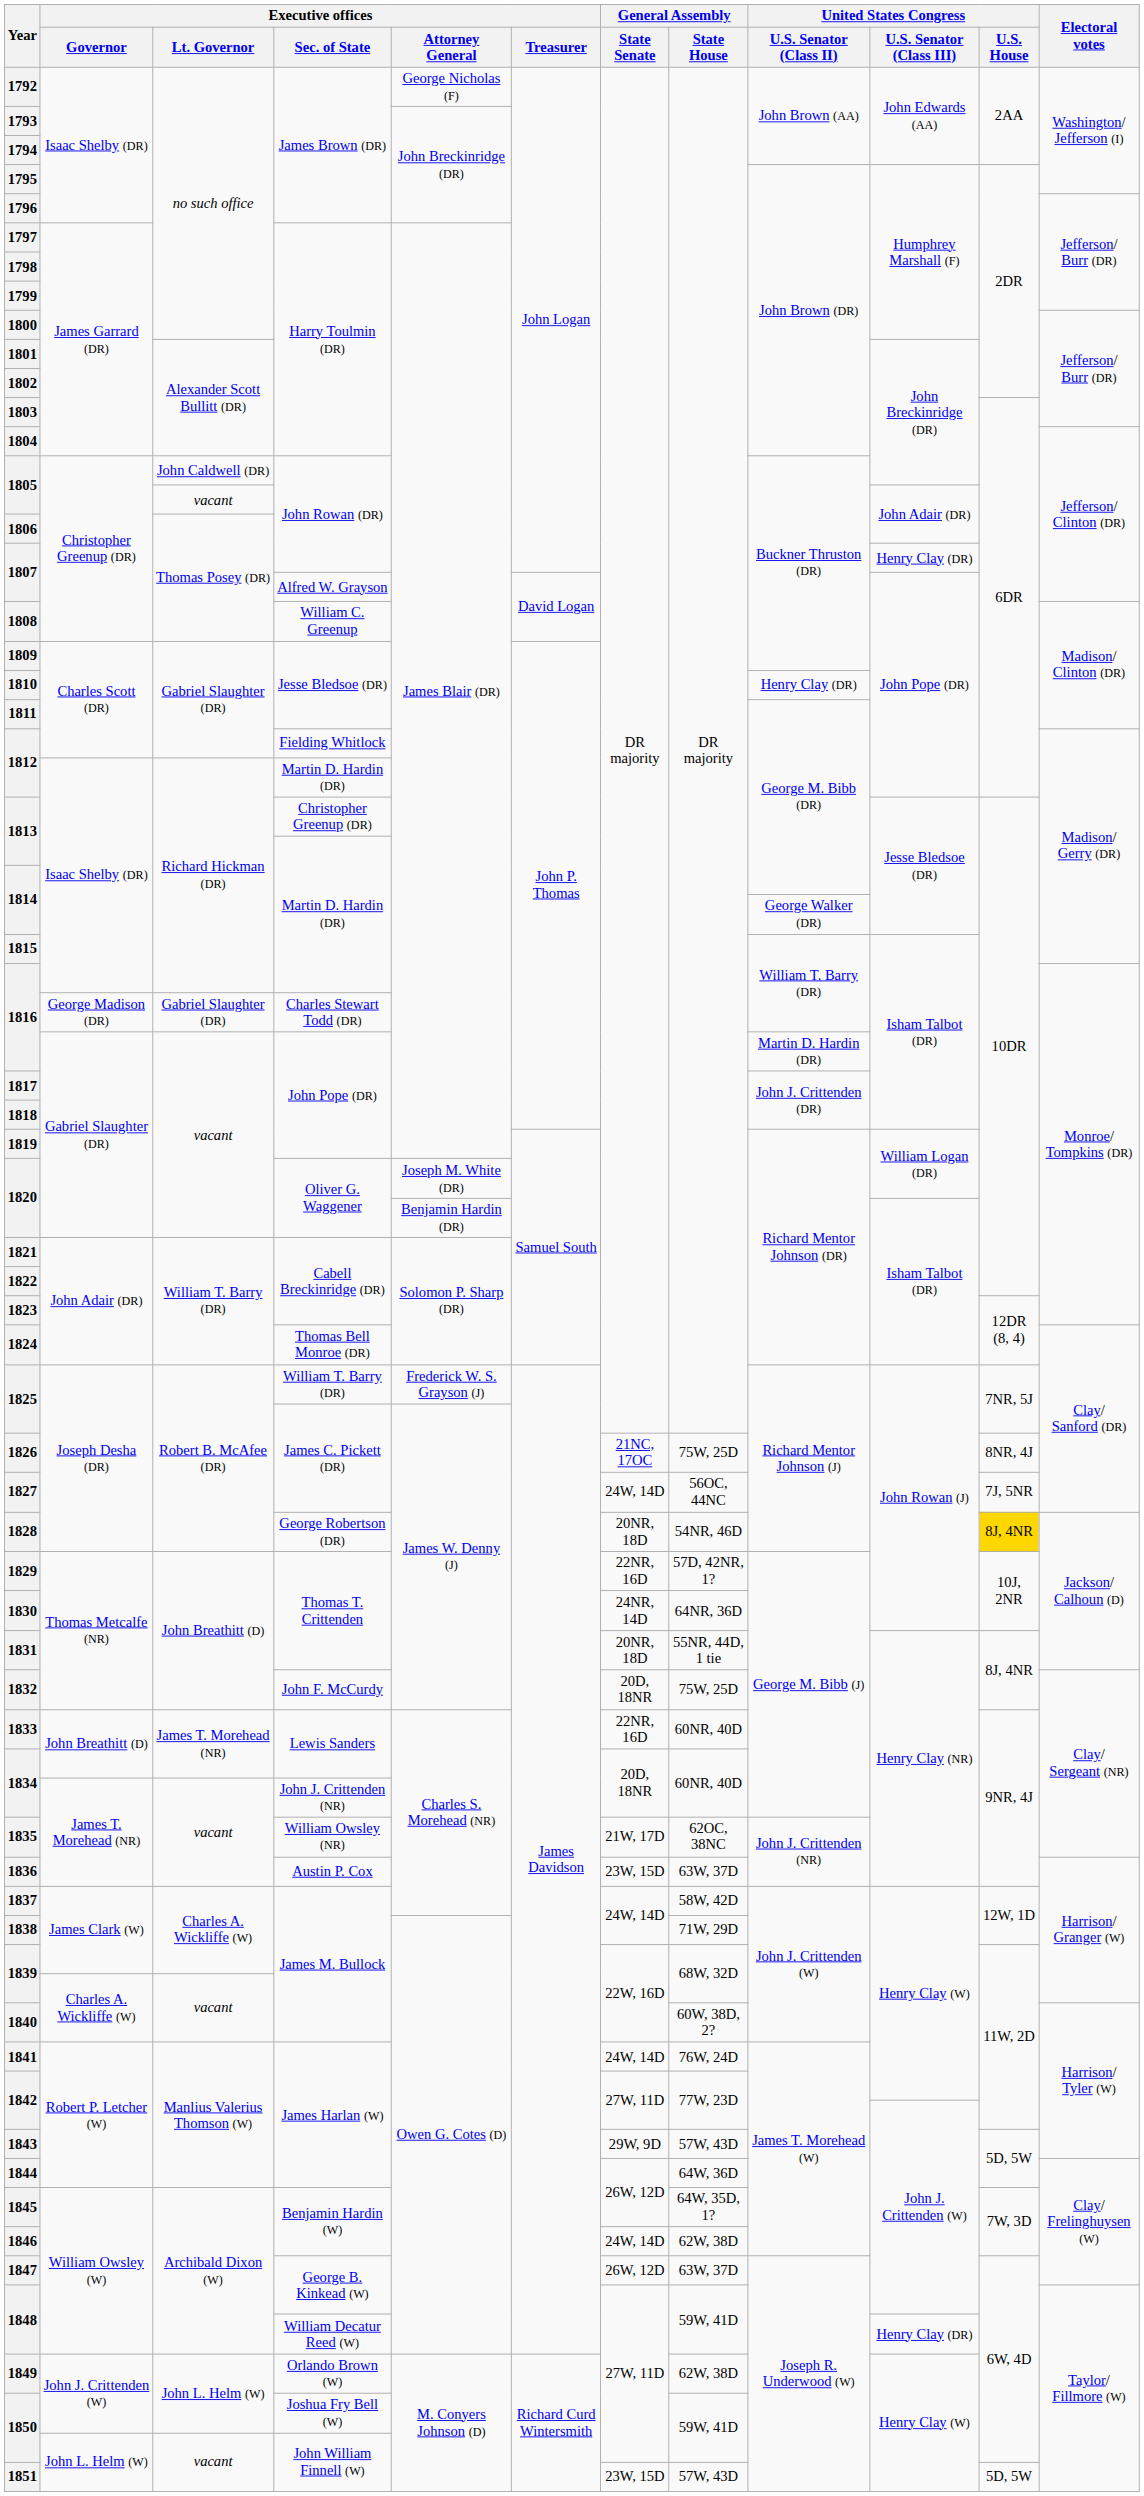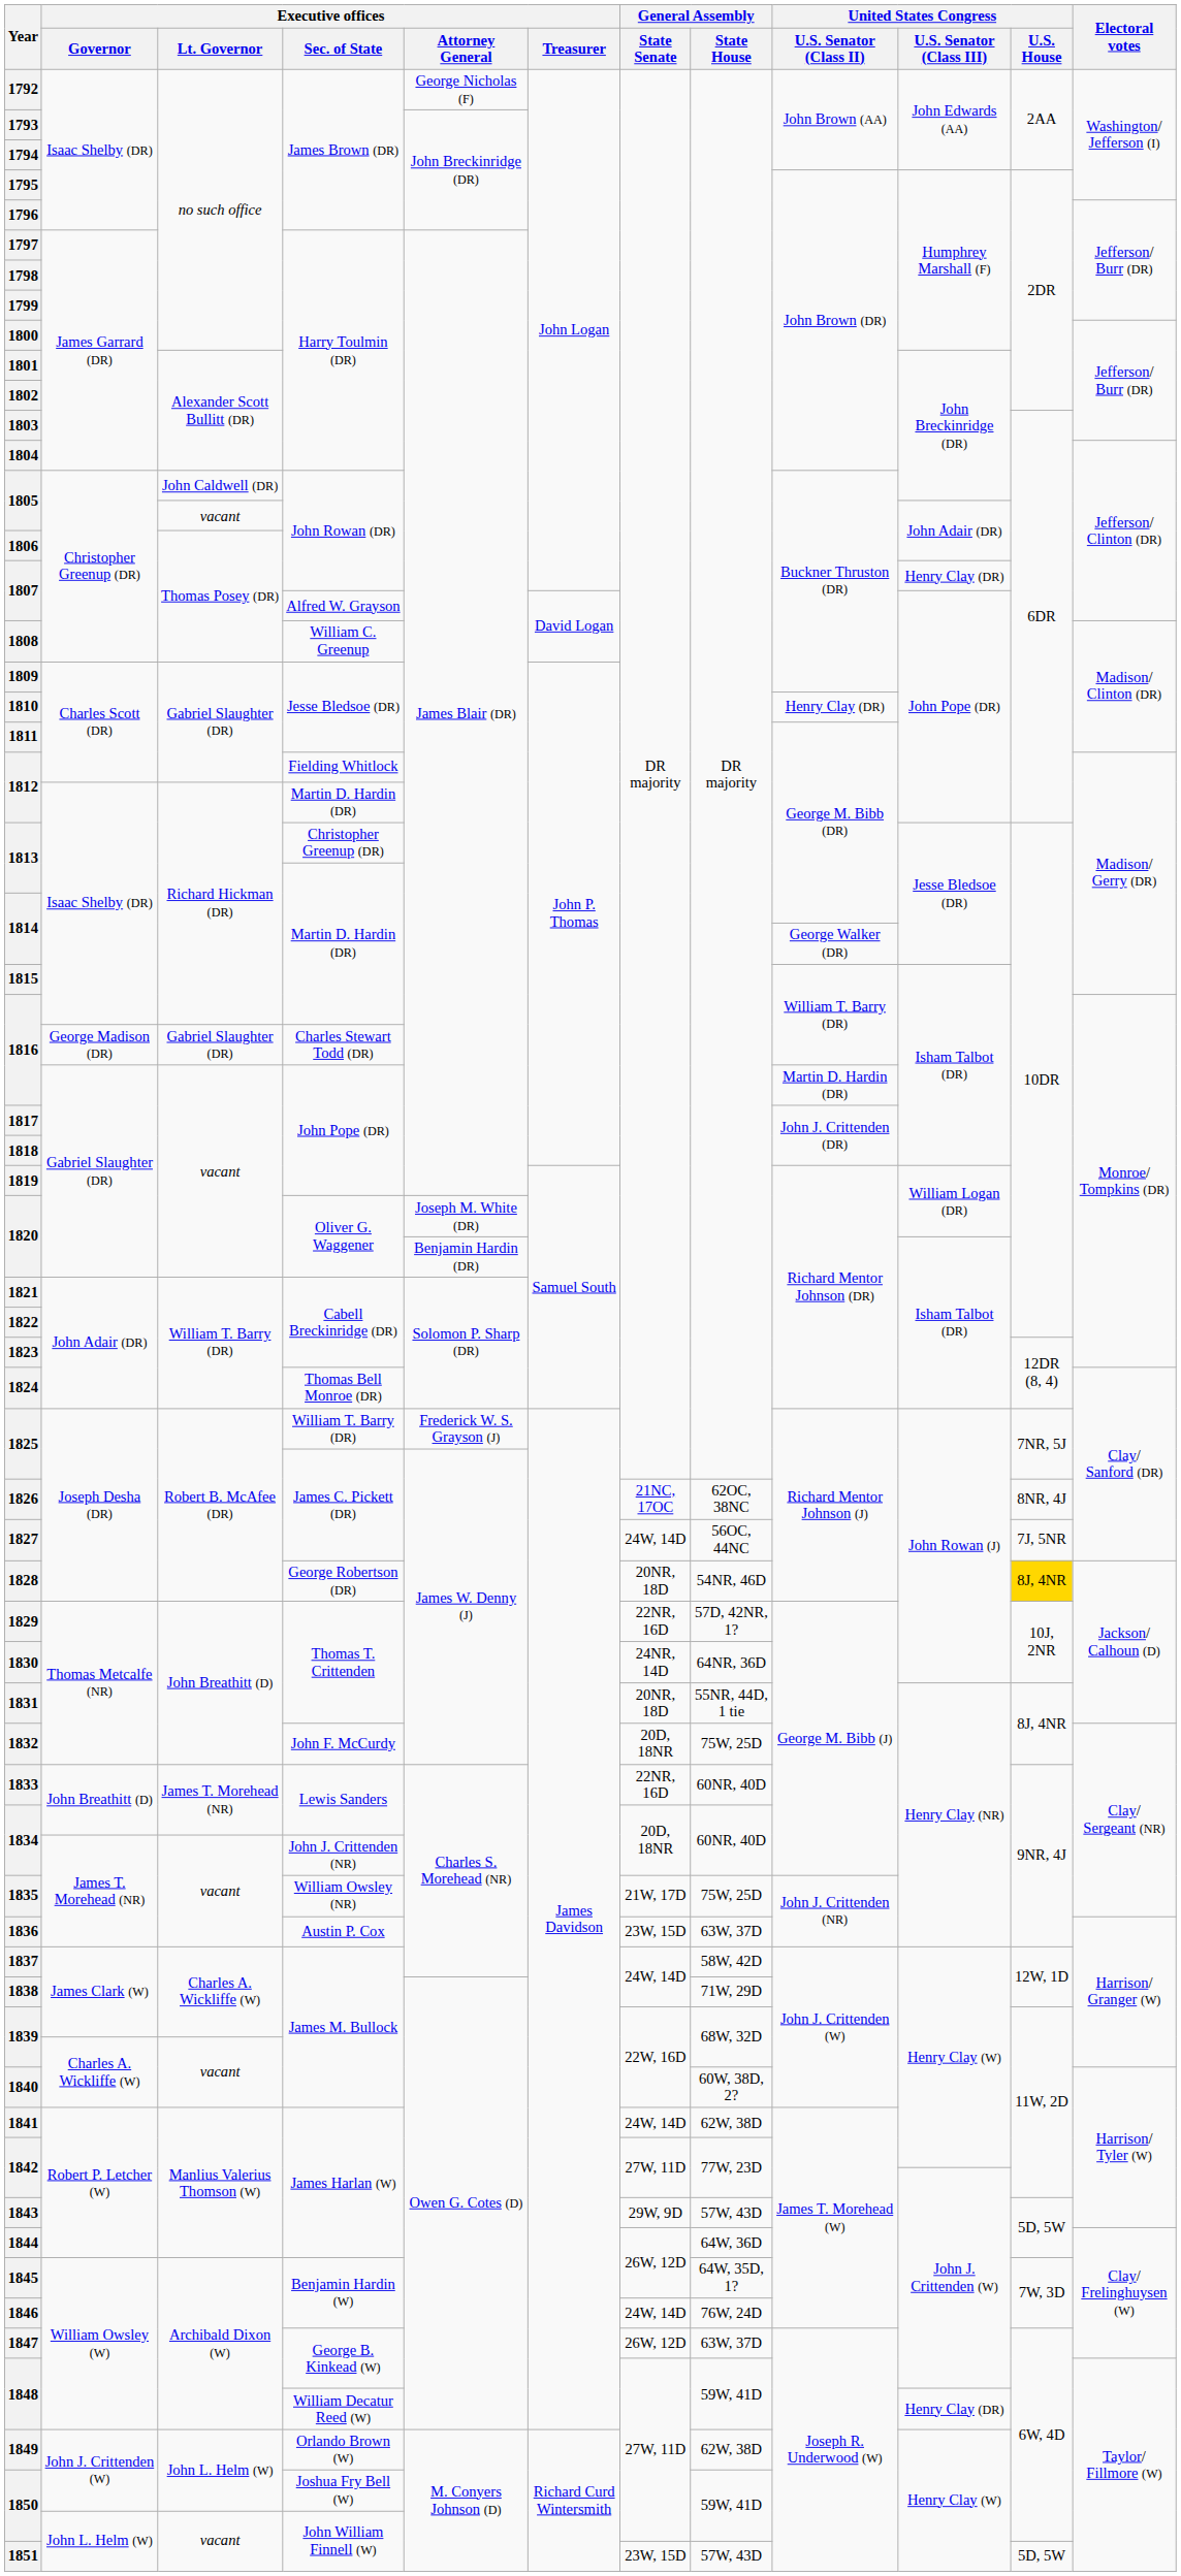1826 | General Assembly / State House: 75W, 25D -> 62OC, 38NC
1835 | General Assembly / State House: 62OC, 38NC -> 75W, 25D
1841 | General Assembly / State House: 76W, 24D -> 62W, 38D
1846 | General Assembly / State House: 62W, 38D -> 76W, 24D
